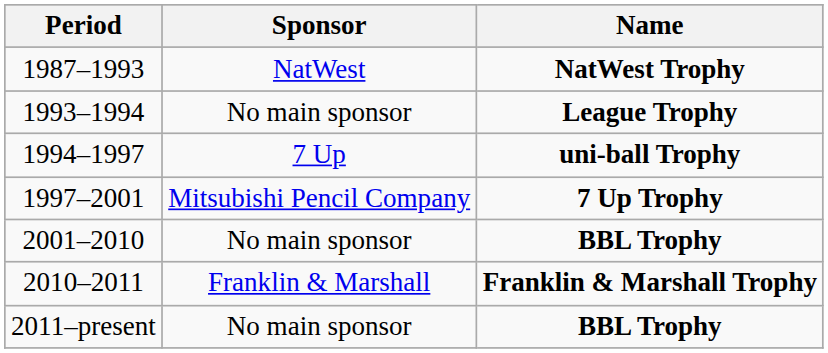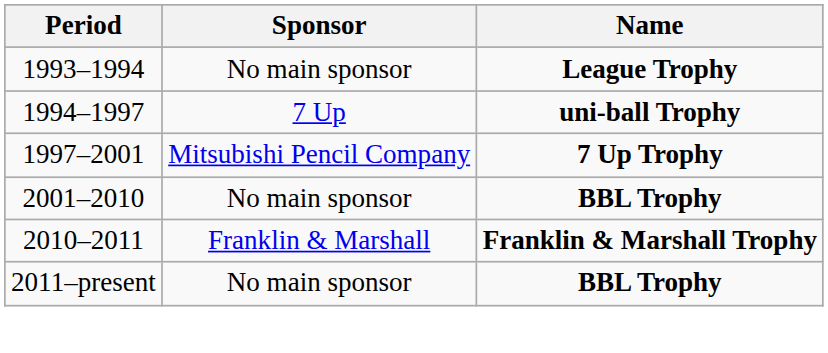- row: 1987–1993 | NatWest | NatWest Trophy
